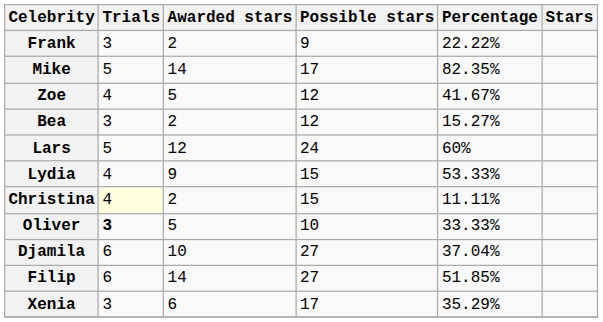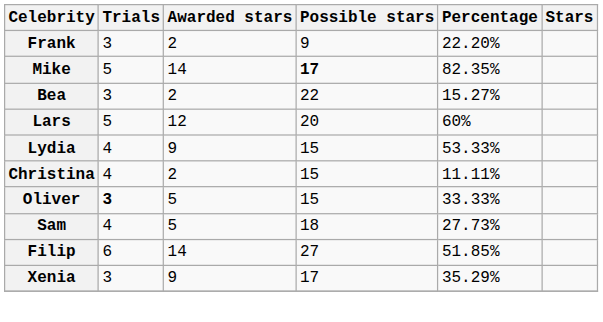Frank | Percentage: 22.22% -> 22.20%
Mike | Possible stars: normal -> bold
- row: Zoe | 4 | 5 | 12 | 41.67%
Bea | Possible stars: 12 -> 22
Lars | Possible stars: 24 -> 20
Christina | Trials: lightyellow background -> no background
Oliver | Possible stars: 10 -> 15
+ row: Sam | 4 | 5 | 18 | 27.73%
- row: Djamila | 6 | 10 | 27 | 37.04%
Xenia | Awarded stars: 6 -> 9
